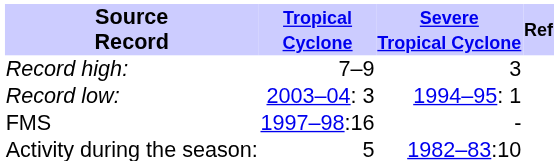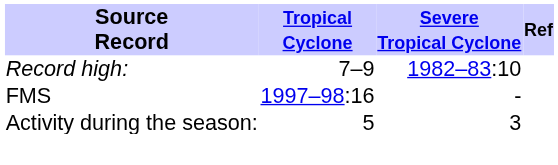Record high: | Severe Tropical Cyclone: 3 -> 1982–83:10
- row: Record low: | 2003–04: 3 | 1994–95: 1
Activity during the season: | Severe Tropical Cyclone: 1982–83:10 -> 3
